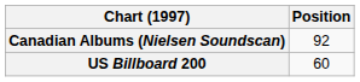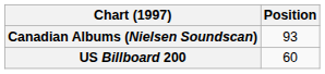Canadian Albums (Nielsen Soundscan) | Position: 92 -> 93
